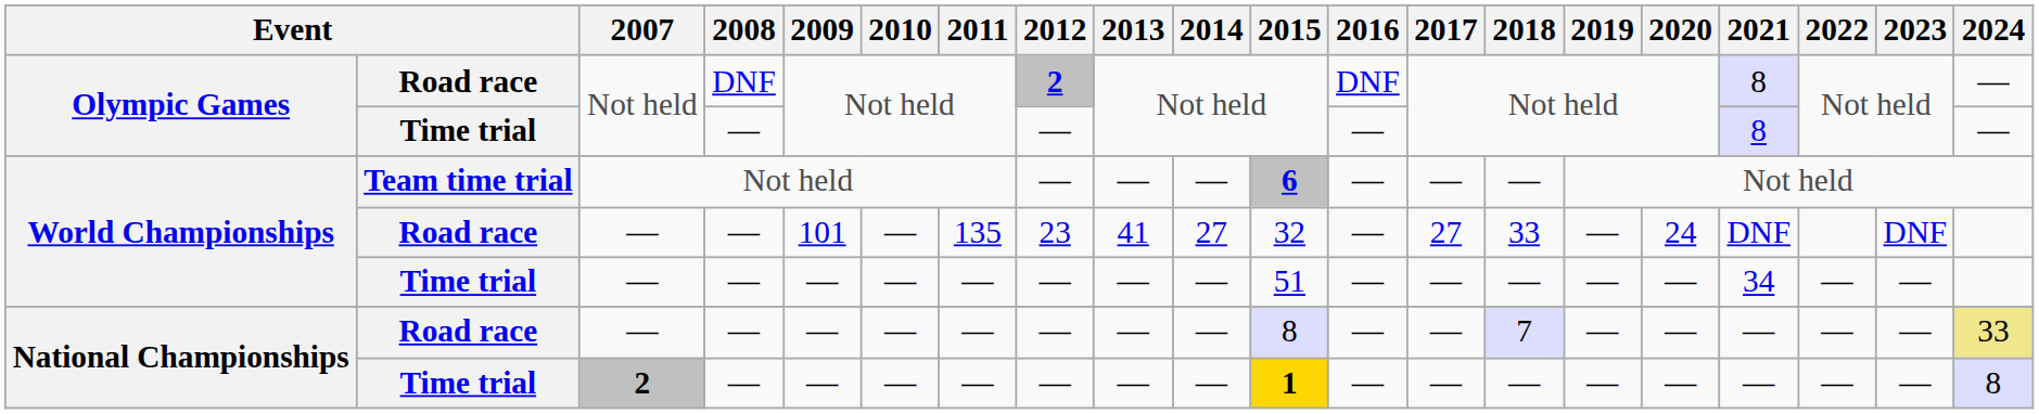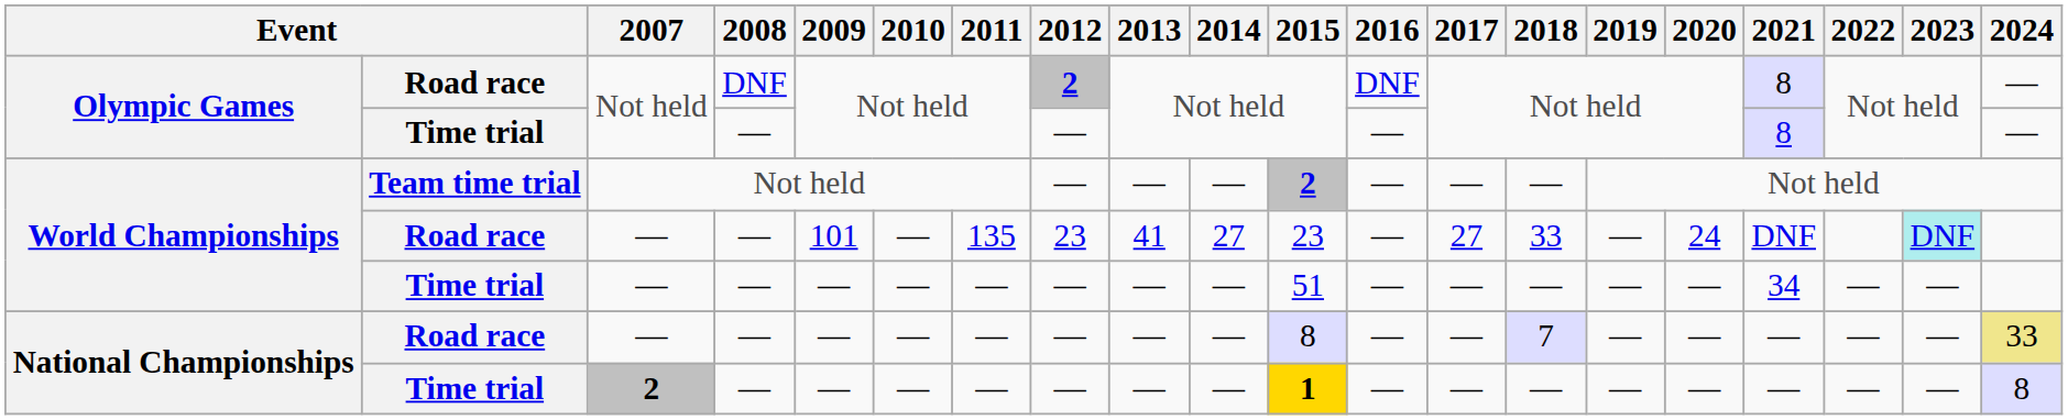World Championships / Team time trial | 2015: 6 -> 2
World Championships / Road race | 2015: 32 -> 23
World Championships / Road race | 2023: no background -> paleturquoise background
